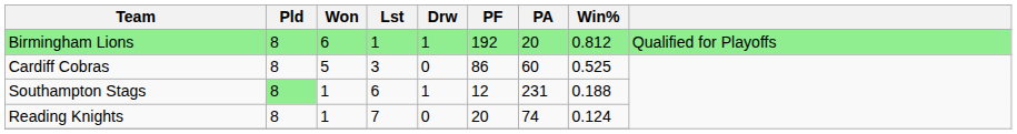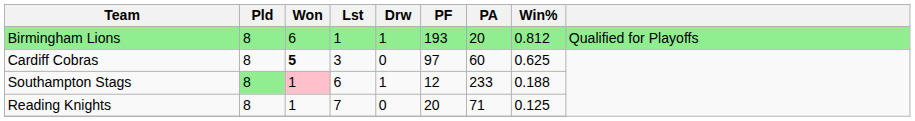Birmingham Lions | PF: 192 -> 193
Cardiff Cobras | Won: normal -> bold
Cardiff Cobras | PF: 86 -> 97
Cardiff Cobras | Win%: 0.525 -> 0.625
Southampton Stags | Won: no background -> pink background
Southampton Stags | PA: 231 -> 233
Reading Knights | PA: 74 -> 71
Reading Knights | Win%: 0.124 -> 0.125
